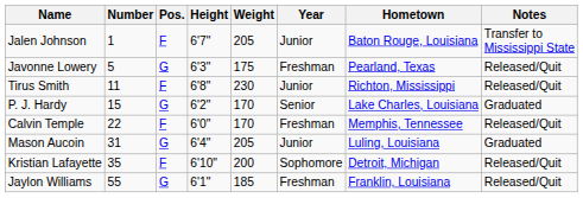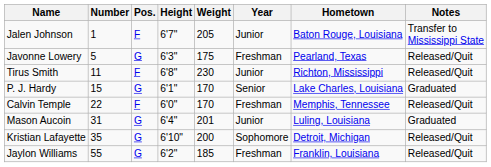P. J. Hardy | Height: 6'2" -> 6'1"
Mason Aucoin | Weight: 205 -> 201
Kristian Lafayette | Pos.: F -> G
Jaylon Williams | Height: 6'1" -> 6'2"
